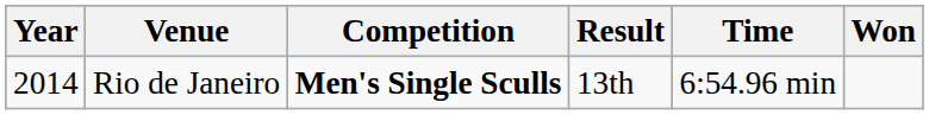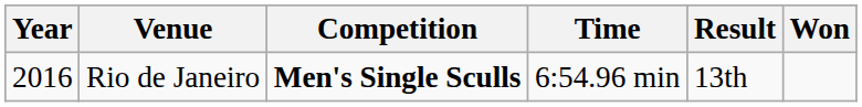columns swapped: Time <-> Result
Rio de Janeiro | Year: 2014 -> 2016
